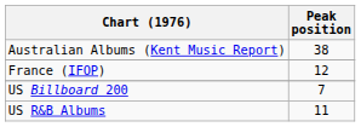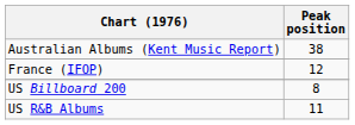US Billboard 200 | Peak position: 7 -> 8
